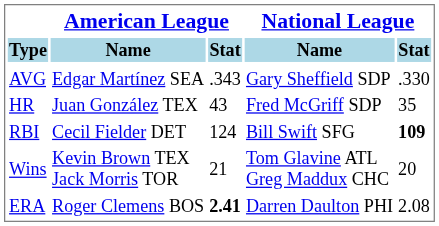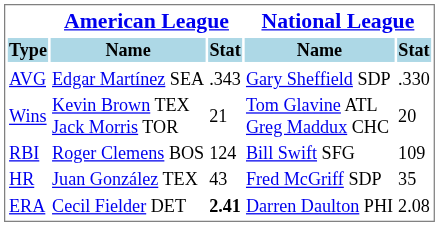rows swapped: HR <-> Wins
RBI | American League / Name: Cecil Fielder DET -> Roger Clemens BOS
RBI | National League / Stat: bold -> normal
ERA | American League / Name: Roger Clemens BOS -> Cecil Fielder DET
